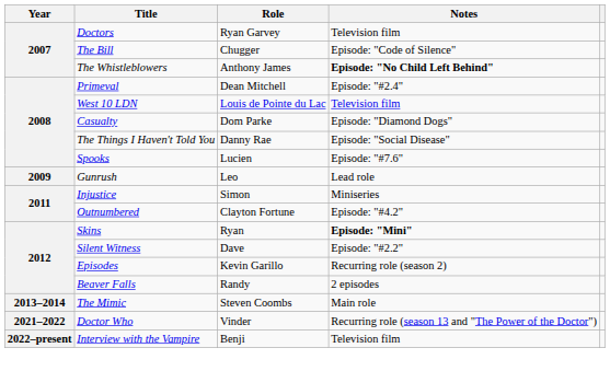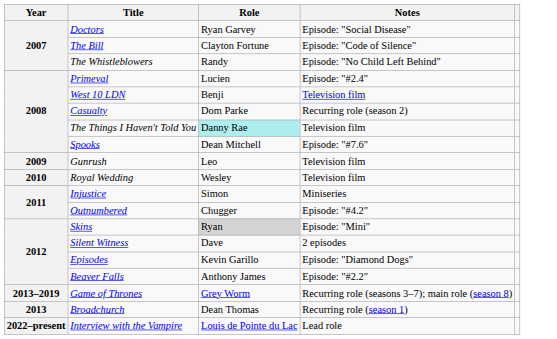Doctors | Notes: Television film -> Episode: "Social Disease"
The Bill | Role: Chugger -> Clayton Fortune
The Whistleblowers | Role: Anthony James -> Randy
The Whistleblowers | Notes: bold -> normal
Primeval | Role: Dean Mitchell -> Lucien
West 10 LDN | Role: Louis de Pointe du Lac -> Benji
Casualty | Notes: Episode: "Diamond Dogs" -> Recurring role (season 2)
The Things I Haven't Told You | Role: no background -> paleturquoise background
The Things I Haven't Told You | Notes: Episode: "Social Disease" -> Television film
Spooks | Role: Lucien -> Dean Mitchell
Gunrush | Notes: Lead role -> Television film
+ row: 2010 | Royal Wedding | Wesley | Television film
Outnumbered | Role: Clayton Fortune -> Chugger
Skins | Role: no background -> lightgrey background
Skins | Notes: bold -> normal
Silent Witness | Notes: Episode: "#2.2" -> 2 episodes
Episodes | Notes: Recurring role (season 2) -> Episode: "Diamond Dogs"
Beaver Falls | Role: Randy -> Anthony James
Beaver Falls | Notes: 2 episodes -> Episode: "#2.2"
- row: 2013–2014 | The Mimic | Steven Coombs | Main role
+ row: 2013–2019 | Game of Thrones | Grey Worm | Recurring role (seasons 3–7); main role (season 8)
+ row: 2013 | Broadchurch | Dean Thomas | Recurring role (season 1)
- row: 2021–2022 | Doctor Who | Vinder | Recurring role (season 13 and "The Power of the Doctor")
Interview with the Vampire | Role: Benji -> Louis de Pointe du Lac
Interview with the Vampire | Notes: Television film -> Lead role
